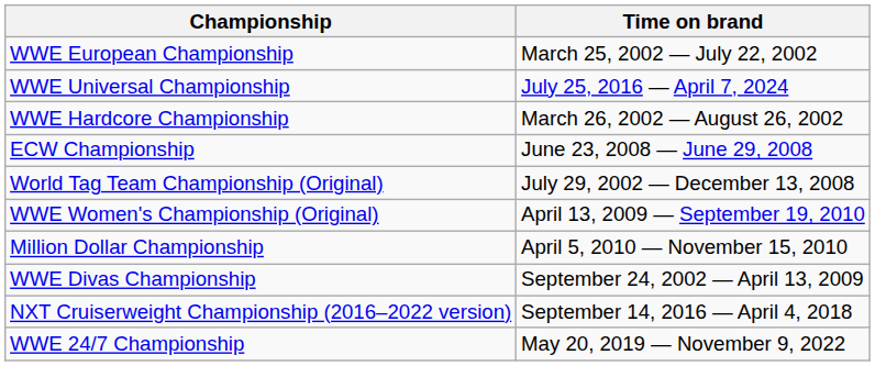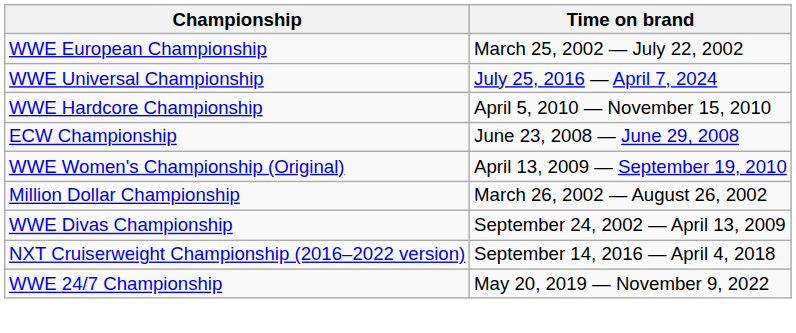WWE Hardcore Championship | Time on brand: March 26, 2002 — August 26, 2002 -> April 5, 2010 — November 15, 2010
- row: World Tag Team Championship (Original) | July 29, 2002 — December 13, 2008
Million Dollar Championship | Time on brand: April 5, 2010 — November 15, 2010 -> March 26, 2002 — August 26, 2002
